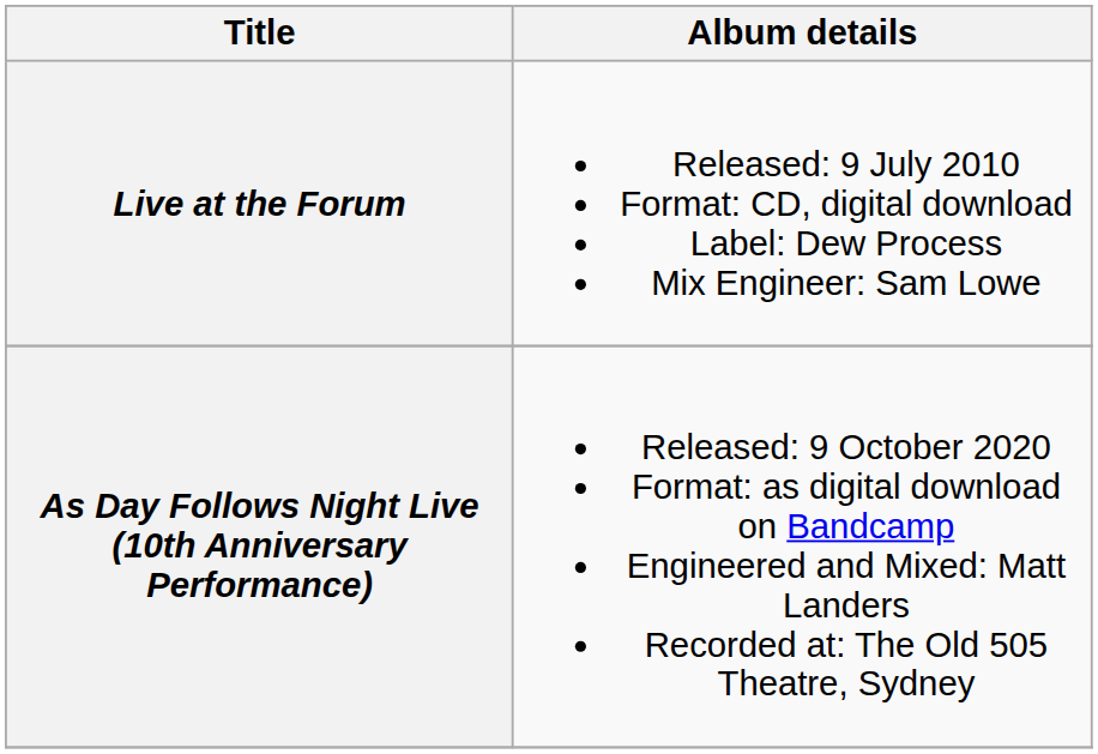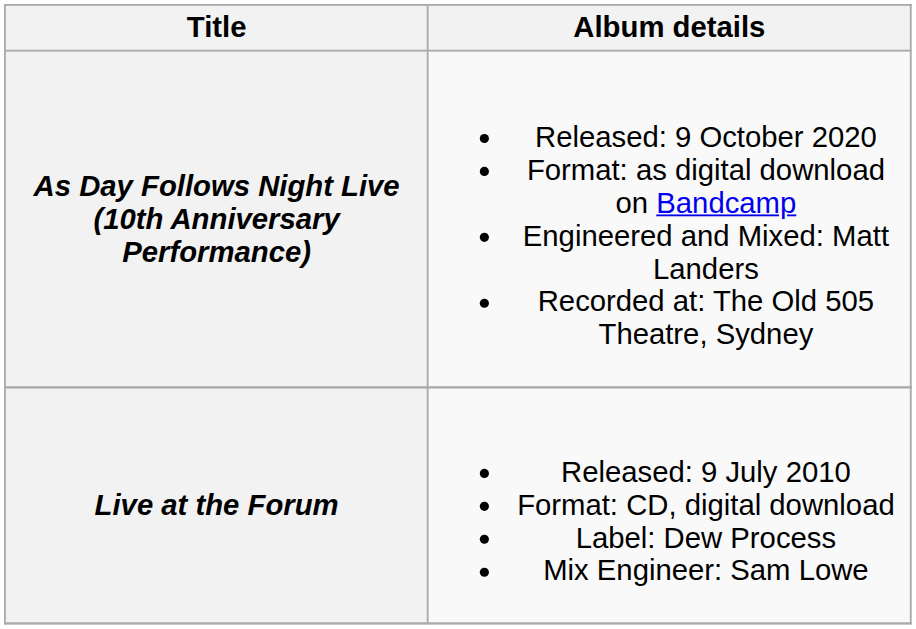rows swapped: Live at the Forum <-> As Day Follows Night Live (10th Anniversary Performance)
